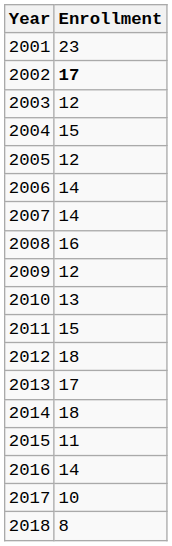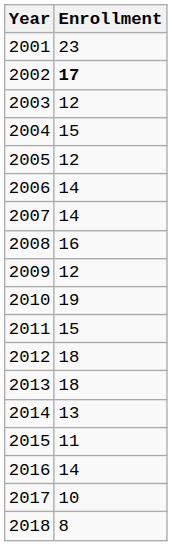2010 | Enrollment: 13 -> 19
2013 | Enrollment: 17 -> 18
2014 | Enrollment: 18 -> 13
